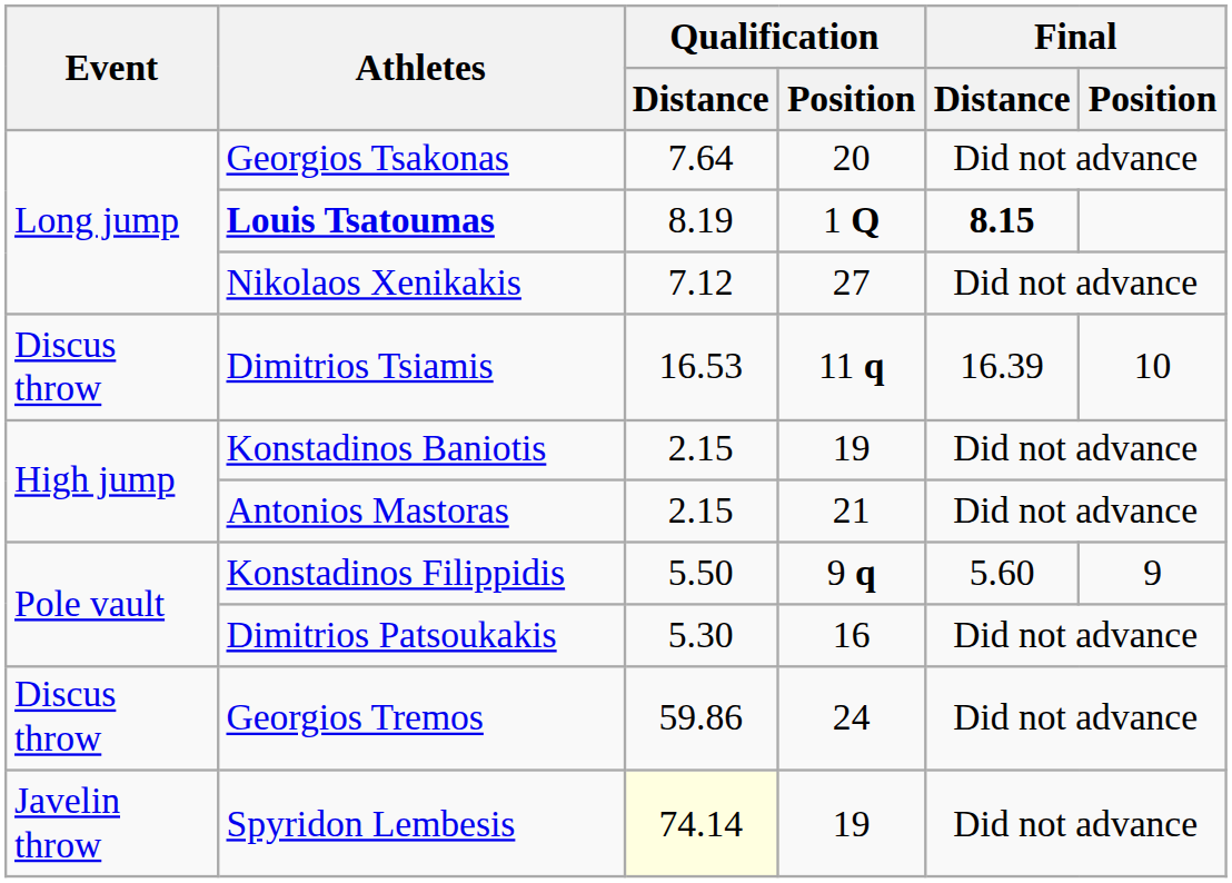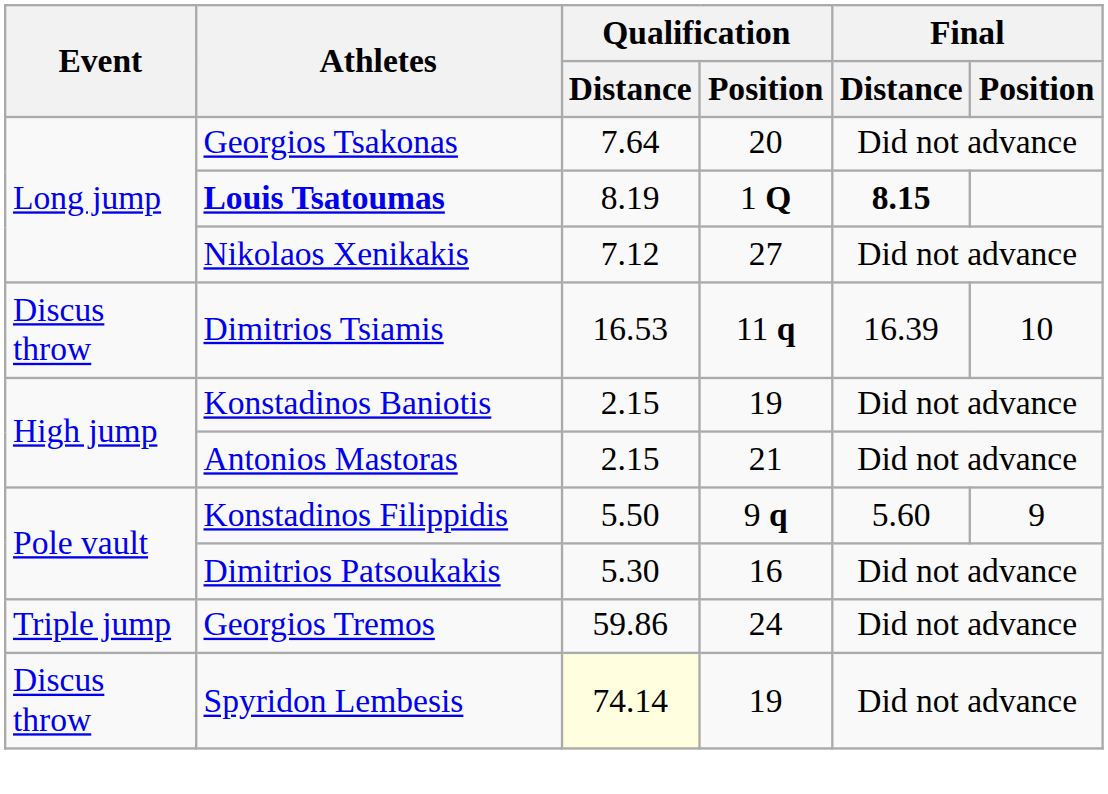Georgios Tremos | Event: Discus throw -> Triple jump
Spyridon Lembesis | Event: Javelin throw -> Discus throw
